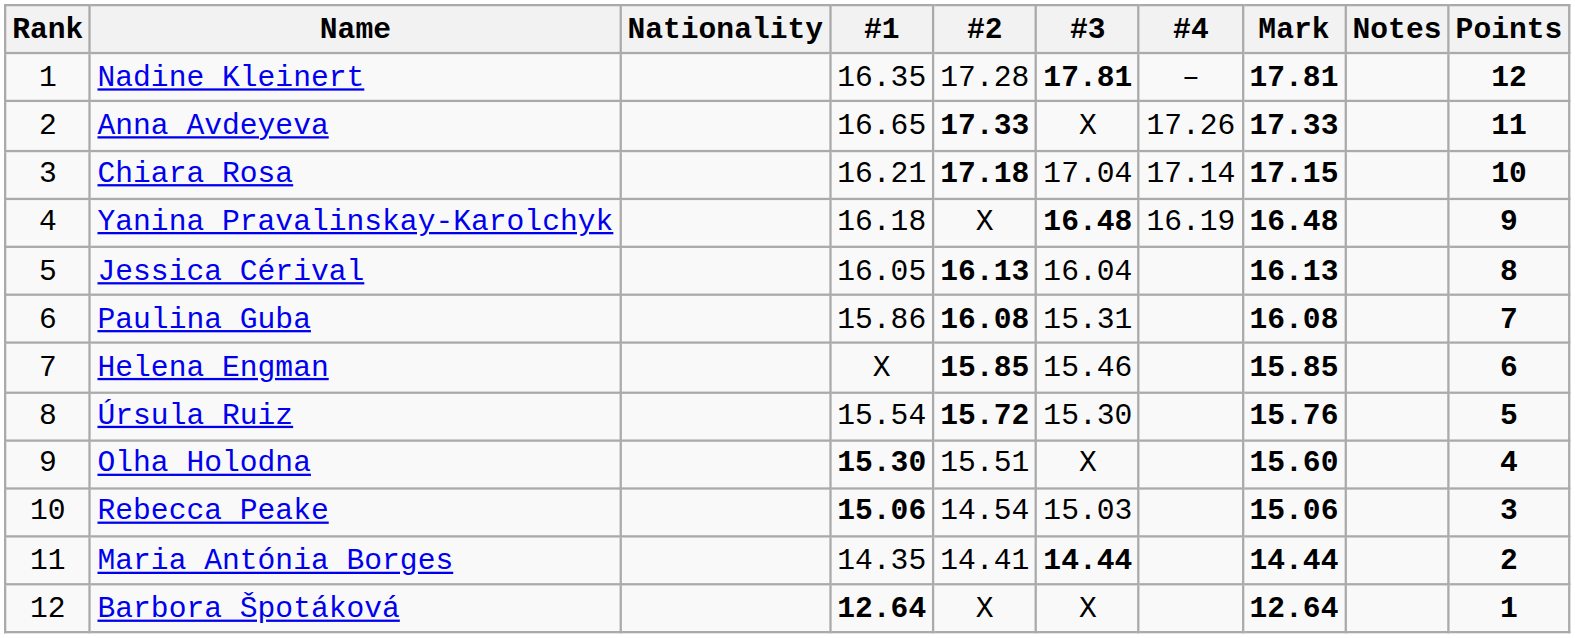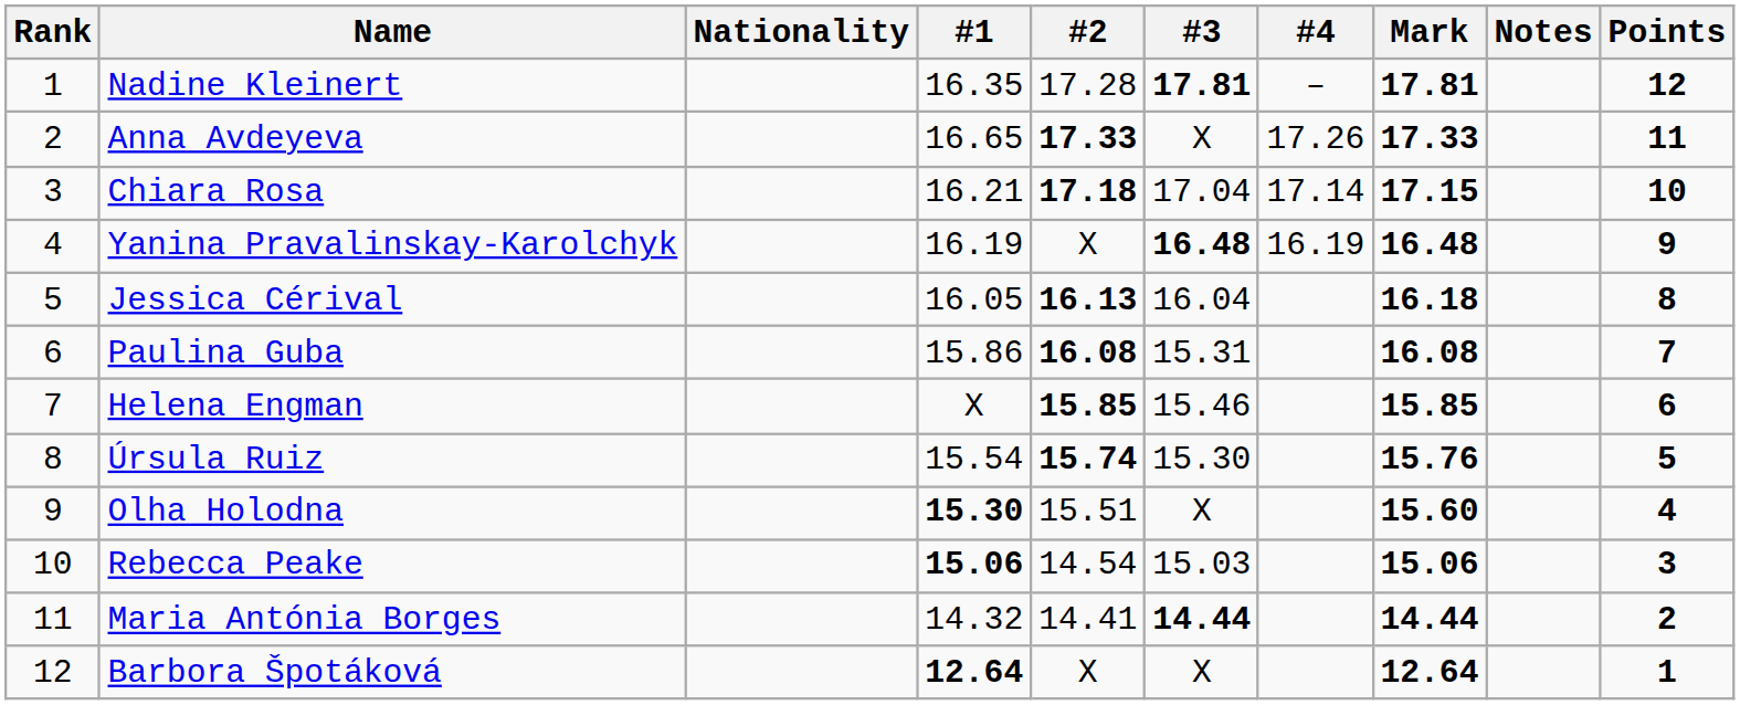Yanina Pravalinskay-Karolchyk | #1: 16.18 -> 16.19
Jessica Cérival | Mark: 16.13 -> 16.18
Úrsula Ruiz | #2: 15.72 -> 15.74
Maria Antónia Borges | #1: 14.35 -> 14.32
